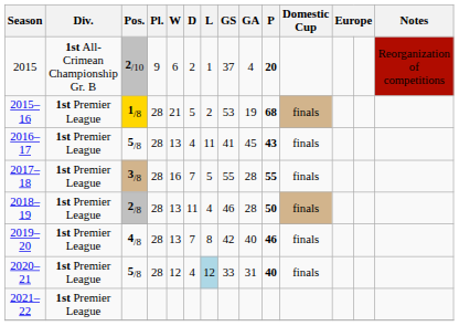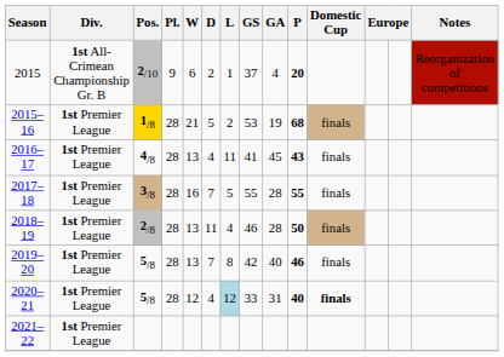2016–17 | Pos.: 5/8 -> 4/8
2019–20 | Pos.: 4/8 -> 5/8
2020–21 | Domestic Cup: normal -> bold
